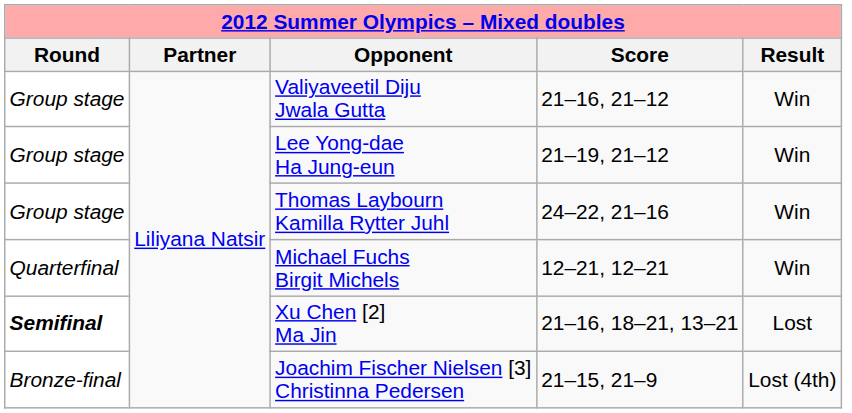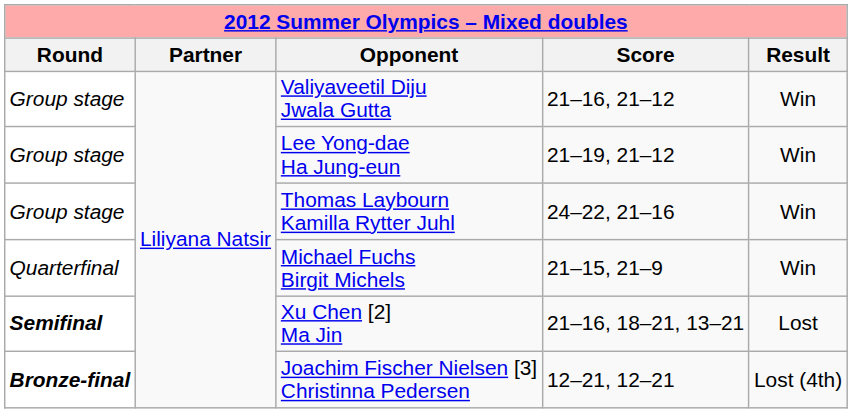Michael Fuchs Birgit Michels | Score: 12–21, 12–21 -> 21–15, 21–9
Joachim Fischer Nielsen [3] Christinna Pedersen | Round: normal -> bold
Joachim Fischer Nielsen [3] Christinna Pedersen | Score: 21–15, 21–9 -> 12–21, 12–21
